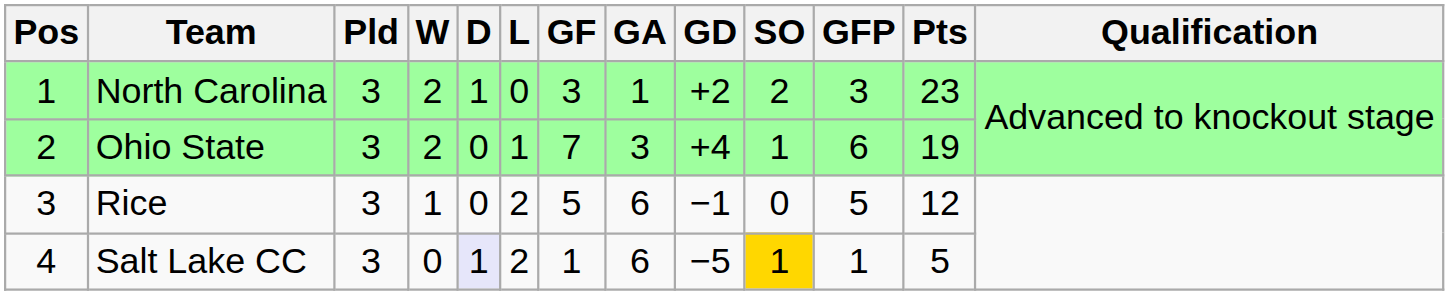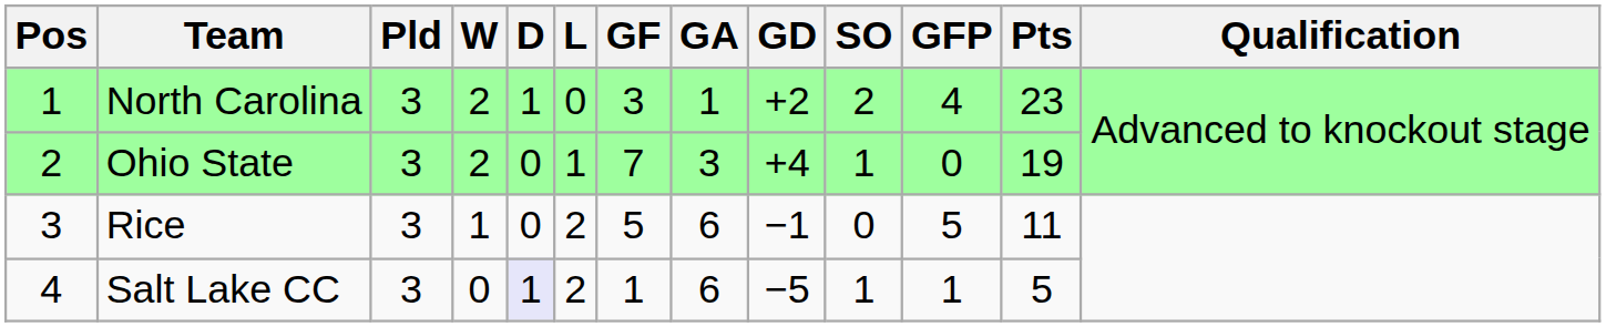North Carolina | GFP: 3 -> 4
Ohio State | GFP: 6 -> 0
Rice | Pts: 12 -> 11
Salt Lake CC | SO: gold background -> no background
